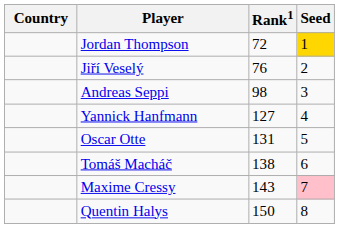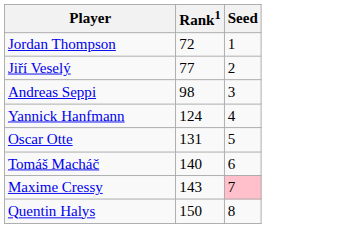- column: Country
Jordan Thompson | Seed: gold background -> no background
Jiří Veselý | Rank1: 76 -> 77
Yannick Hanfmann | Rank1: 127 -> 124
Tomáš Macháč | Rank1: 138 -> 140
